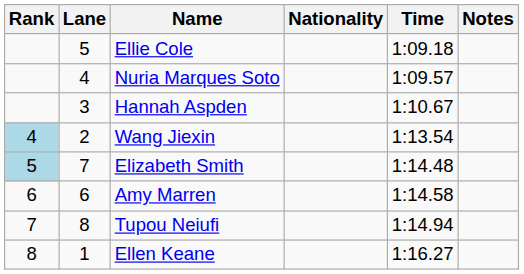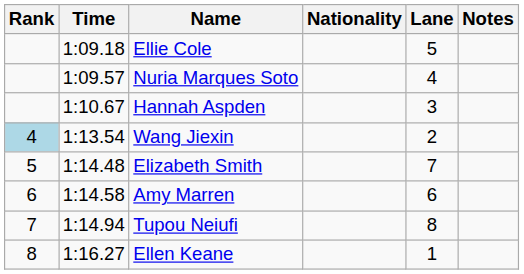columns swapped: Lane <-> Time
Elizabeth Smith | Rank: lightblue background -> no background
